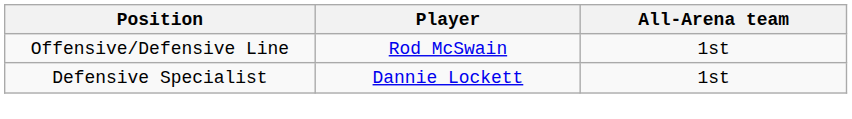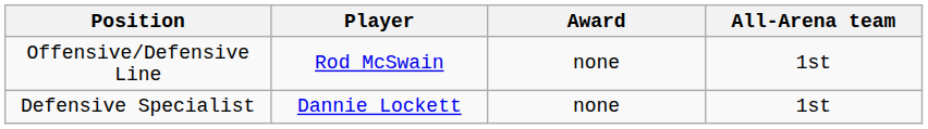+ column: Award | none | none
